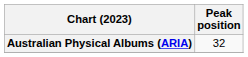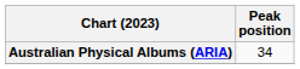Australian Physical Albums (ARIA) | Peak position: 32 -> 34
